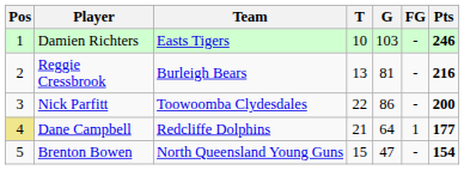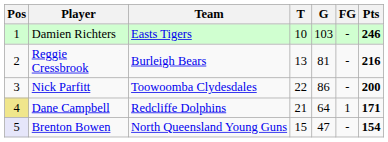Dane Campbell | Pts: 177 -> 171
Brenton Bowen | Pos: no background -> lavender background
